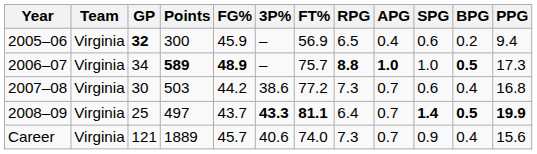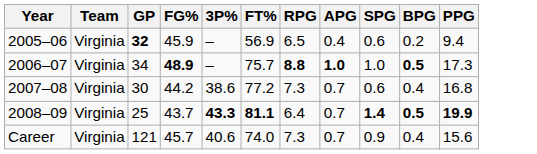- column: Points | 300 | 589 | 503 | 497 | 1889
